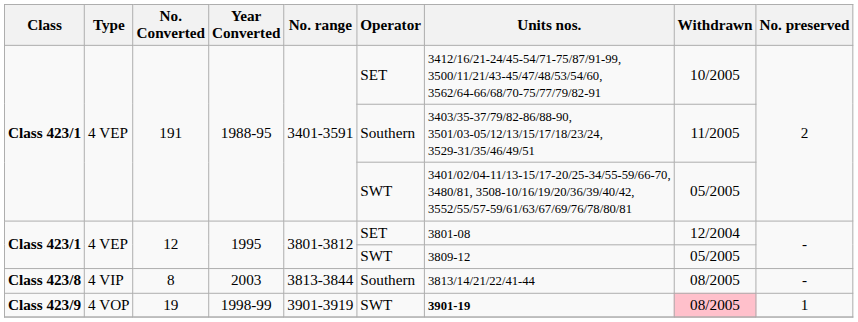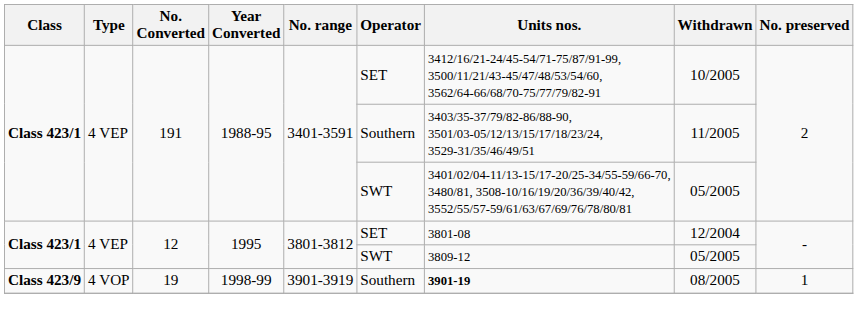- row: Class 423/8 | 4 VIP | 8 | 2003 | 3813-3844 | Southern | 3813/14/21/22/41-44 | 08/2005 | -
19 | Operator: SWT -> Southern
19 | Withdrawn: pink background -> no background
